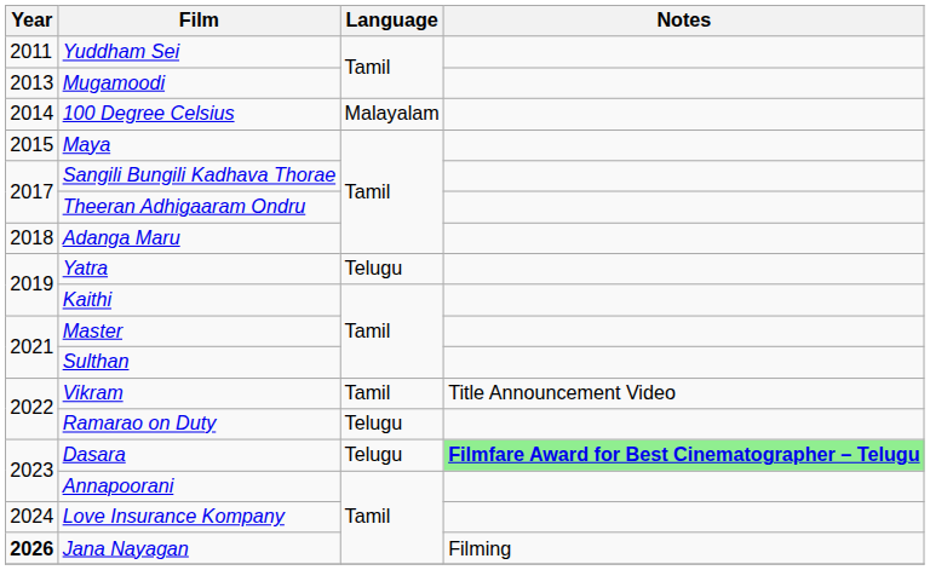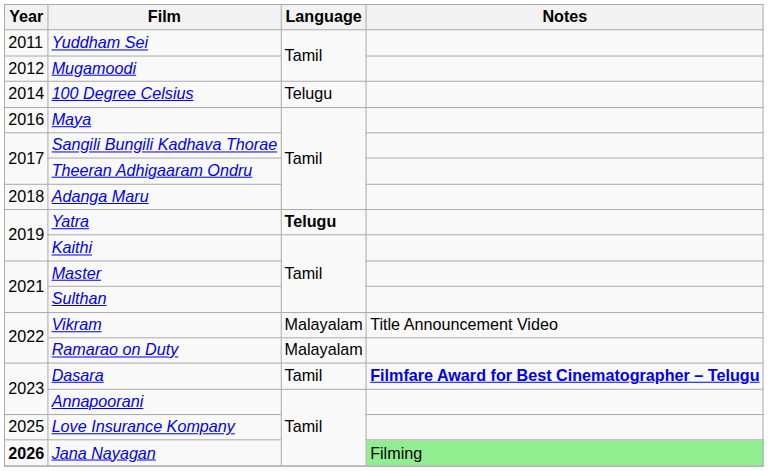Mugamoodi | Year: 2013 -> 2012
100 Degree Celsius | Language: Malayalam -> Telugu
Maya | Year: 2015 -> 2016
Yatra | Language: normal -> bold
Vikram | Language: Tamil -> Malayalam
Ramarao on Duty | Language: Telugu -> Malayalam
Dasara | Language: Telugu -> Tamil
Dasara | Notes: lightgreen background -> no background
Love Insurance Kompany | Year: 2024 -> 2025
Jana Nayagan | Notes: no background -> lightgreen background
